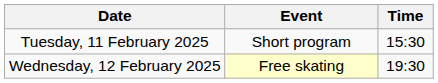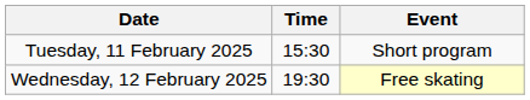columns swapped: Time <-> Event
